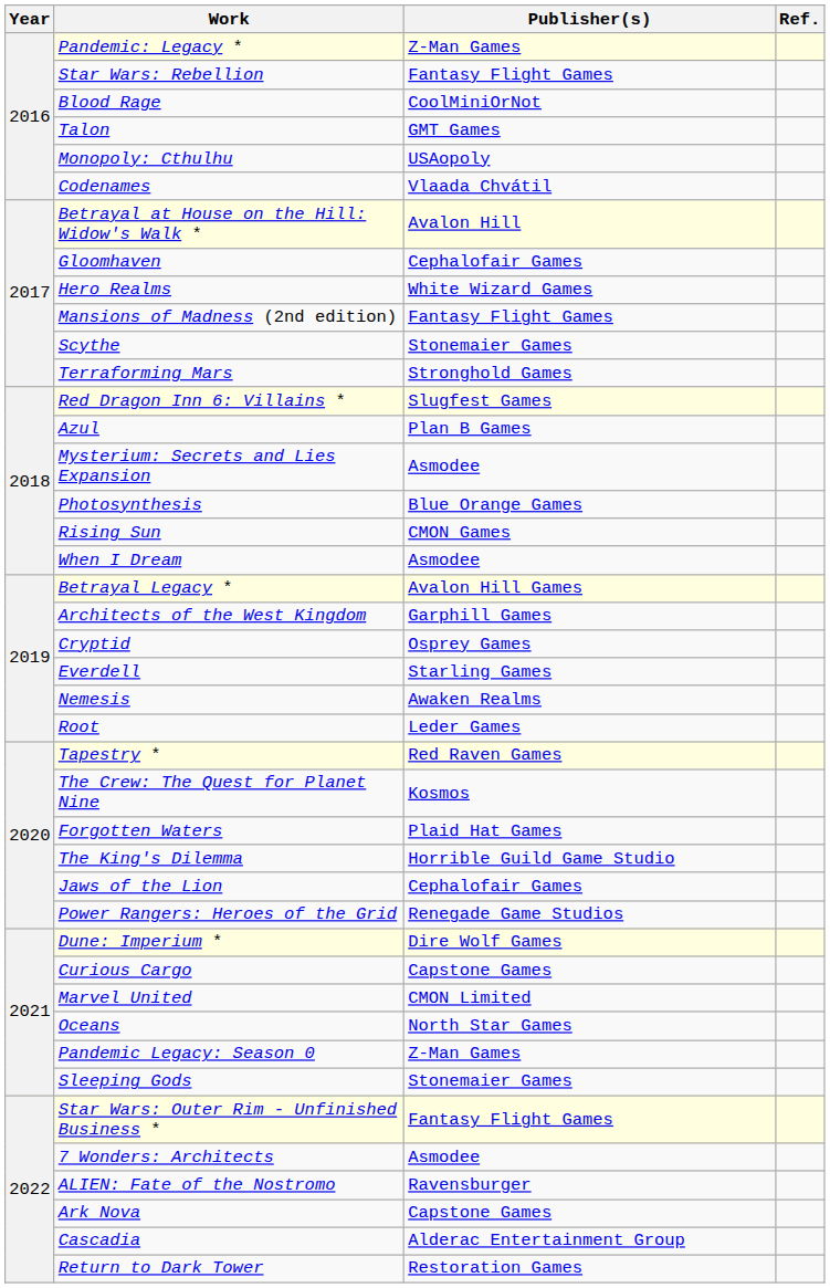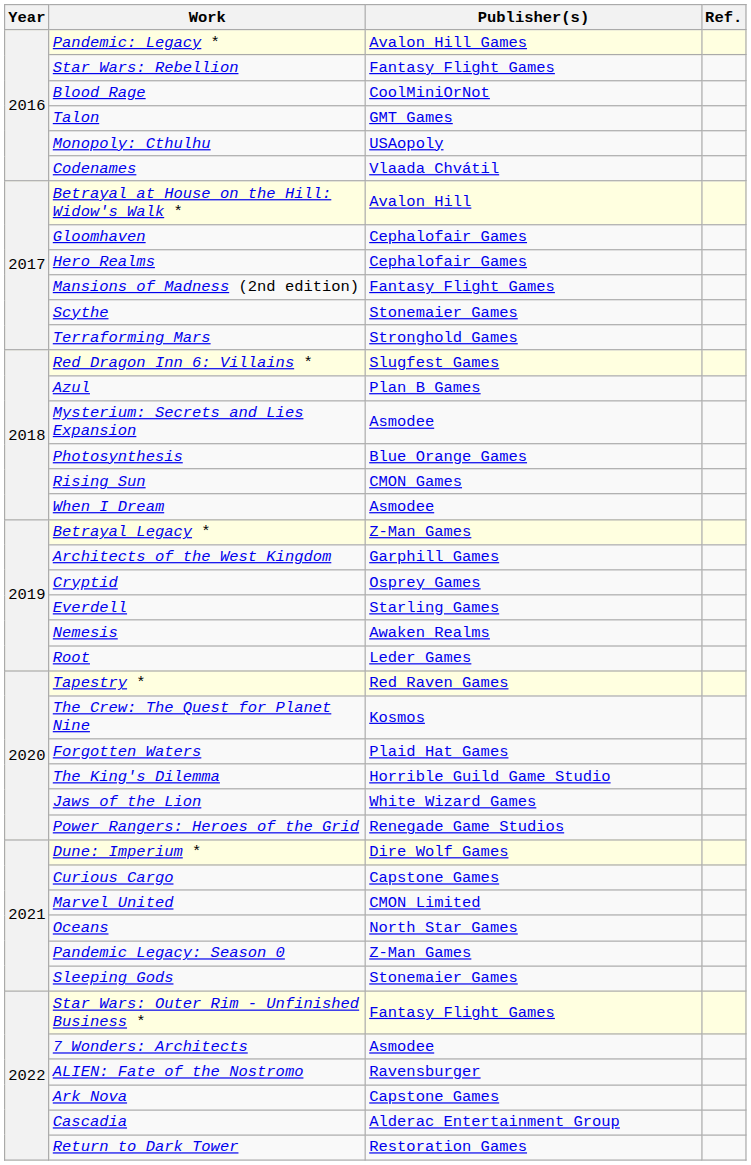Pandemic: Legacy * | Publisher(s): Z-Man Games -> Avalon Hill Games
Hero Realms | Publisher(s): White Wizard Games -> Cephalofair Games
Betrayal Legacy * | Publisher(s): Avalon Hill Games -> Z-Man Games
Jaws of the Lion | Publisher(s): Cephalofair Games -> White Wizard Games
